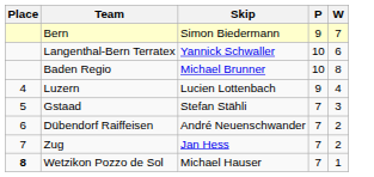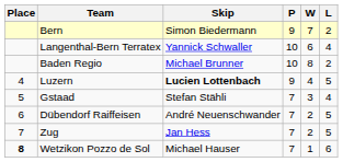+ column: L | 2 | 4 | 2 | 5 | 4 | 5 | 5 | 6
Luzern | Skip: normal -> bold
